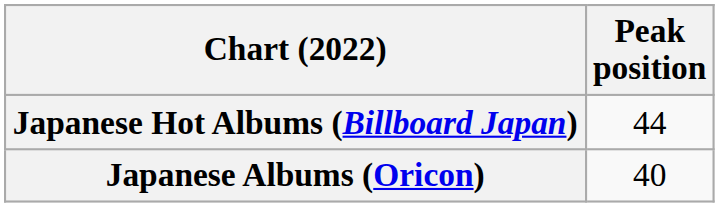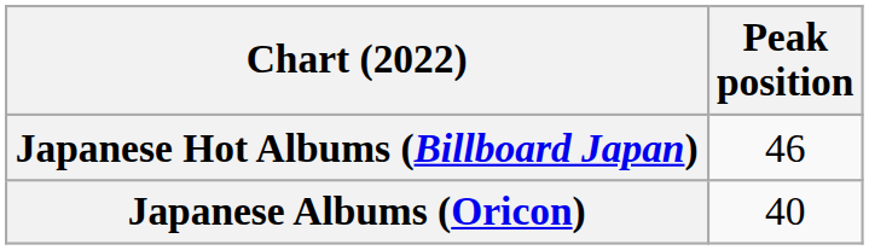Japanese Hot Albums (Billboard Japan) | Peak position: 44 -> 46
